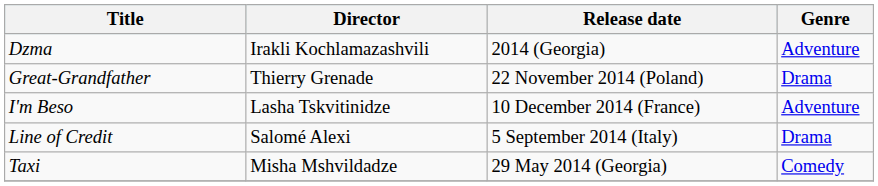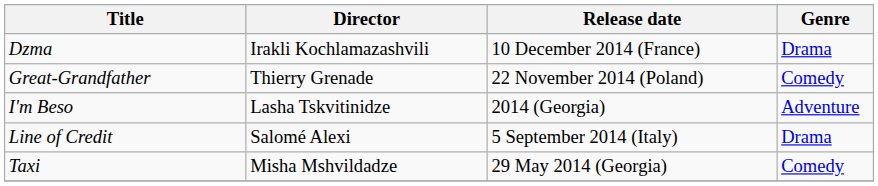Dzma | Release date: 2014 (Georgia) -> 10 December 2014 (France)
Dzma | Genre: Adventure -> Drama
Great-Grandfather | Genre: Drama -> Comedy
I'm Beso | Release date: 10 December 2014 (France) -> 2014 (Georgia)
